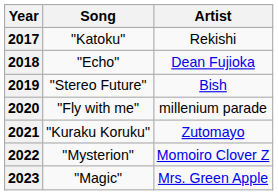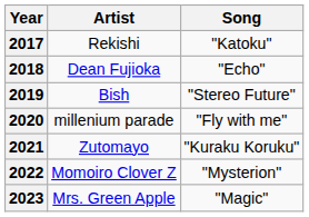columns swapped: Artist <-> Song
